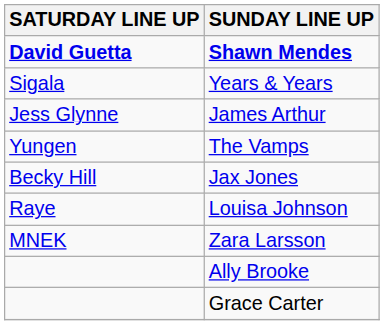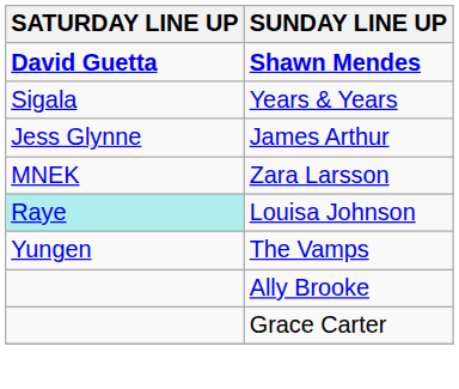rows swapped: Zara Larsson <-> The Vamps
- row: Becky Hill | Jax Jones
Louisa Johnson | SATURDAY LINE UP: no background -> paleturquoise background
